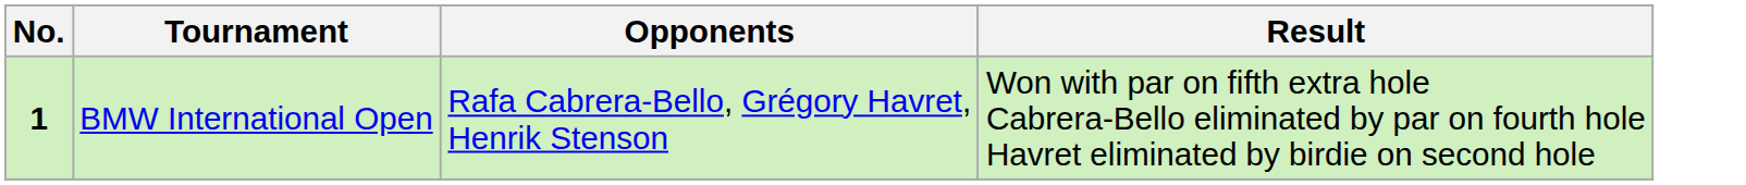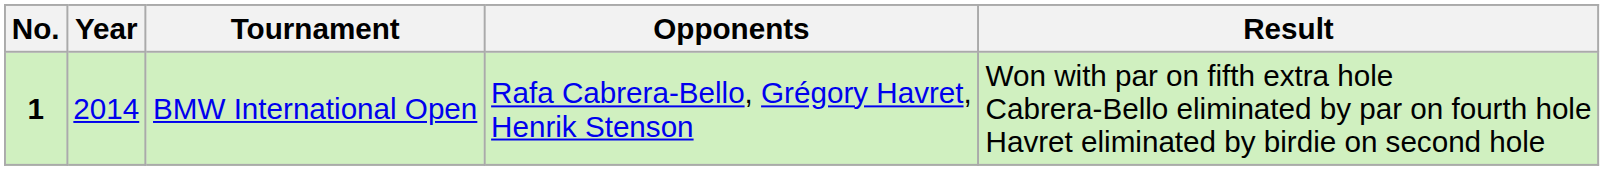+ column: Year | 2014
